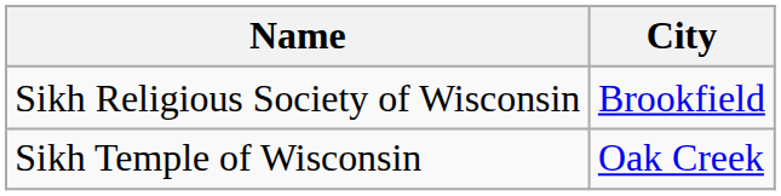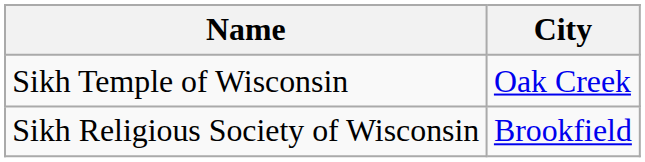rows swapped: Sikh Religious Society of Wisconsin <-> Sikh Temple of Wisconsin
